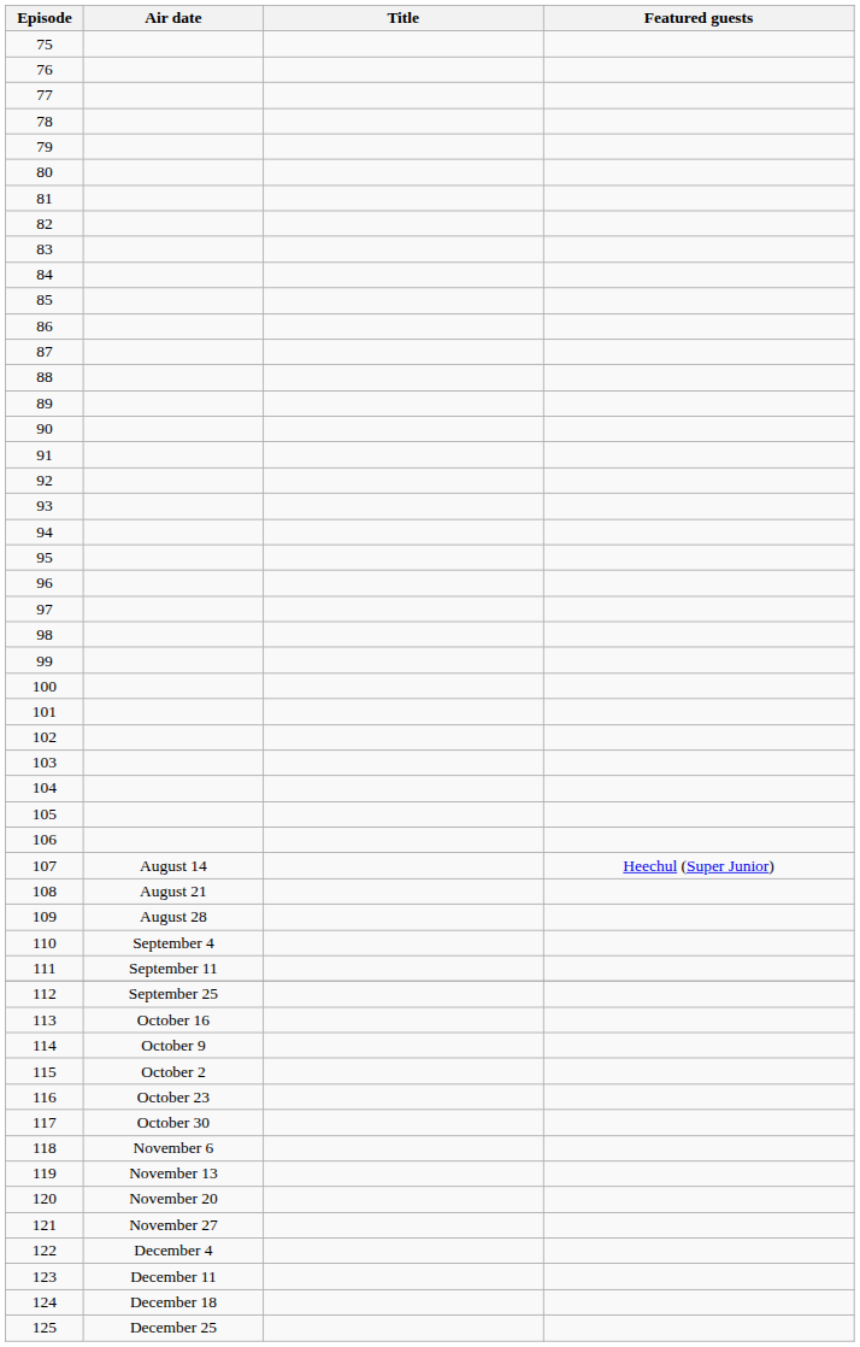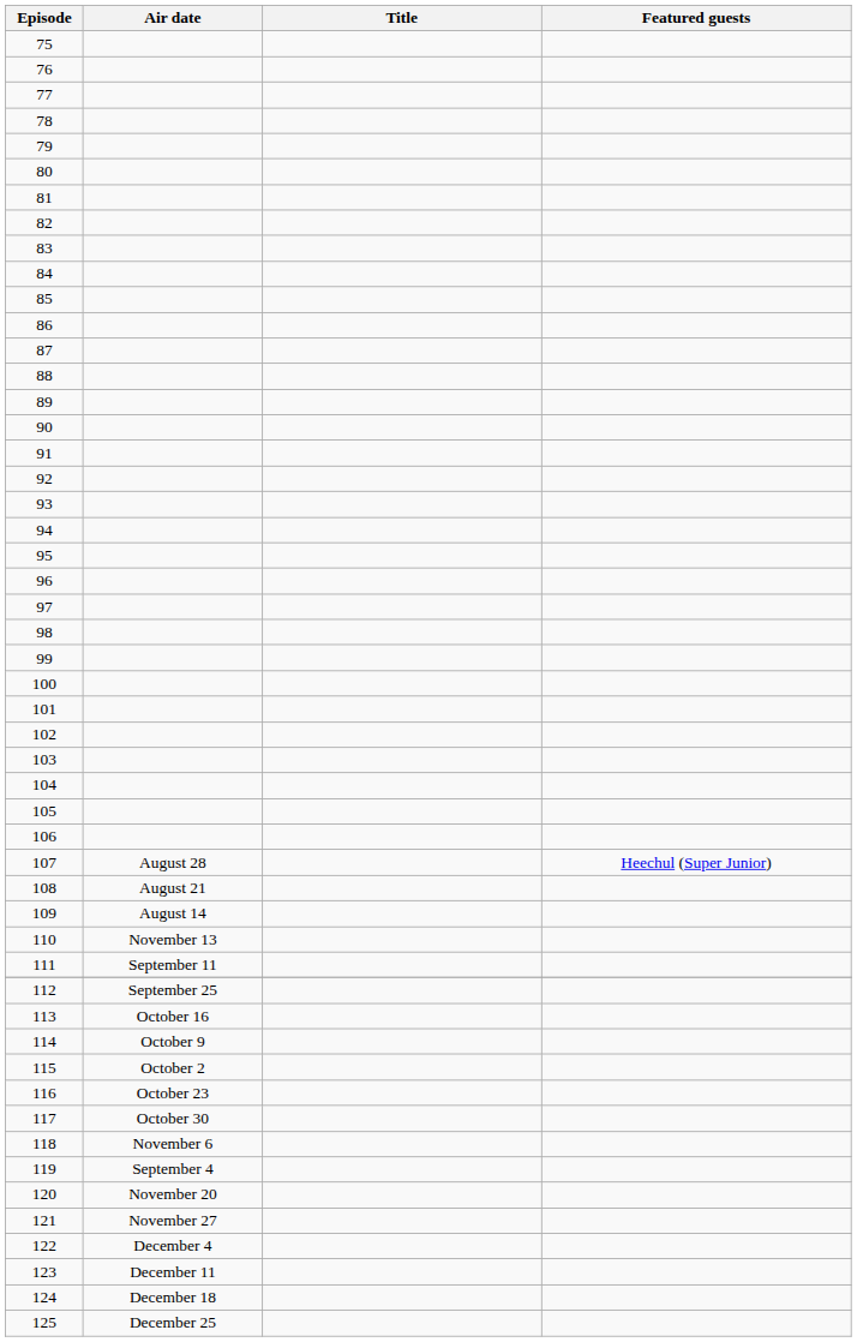107 | Air date: August 14 -> August 28
109 | Air date: August 28 -> August 14
110 | Air date: September 4 -> November 13
119 | Air date: November 13 -> September 4
